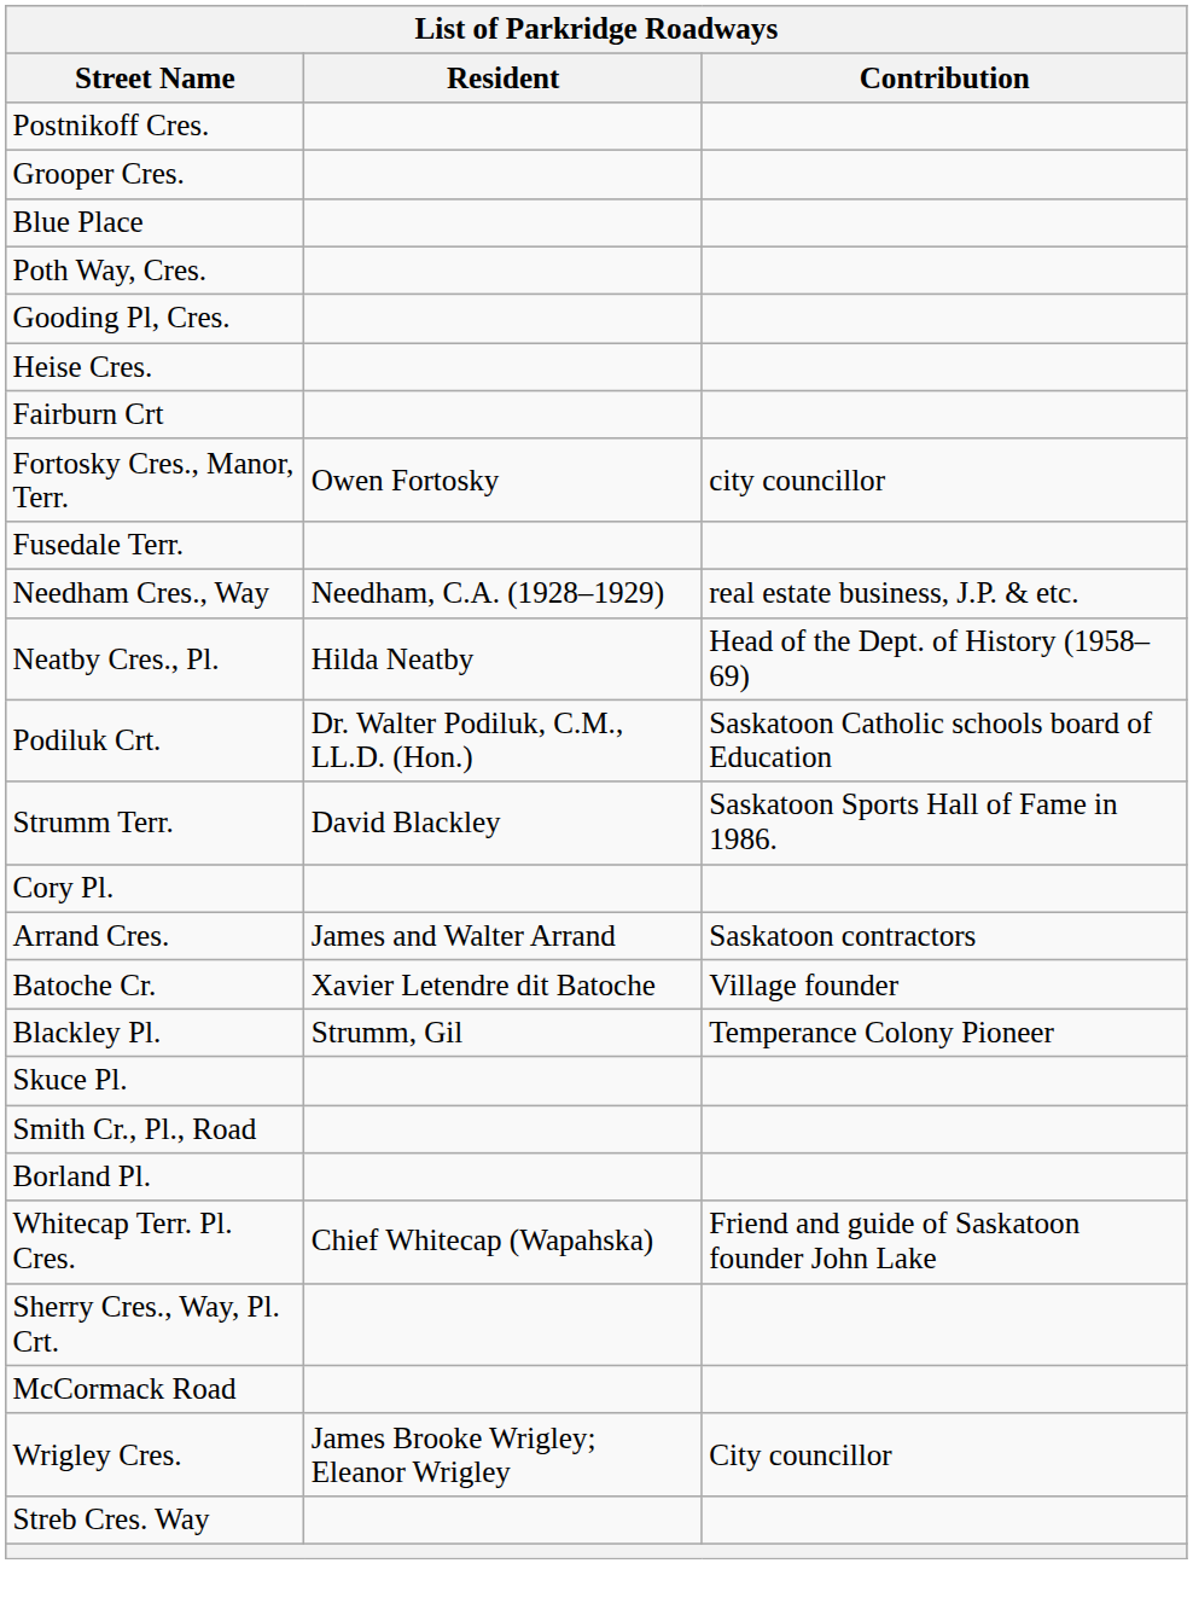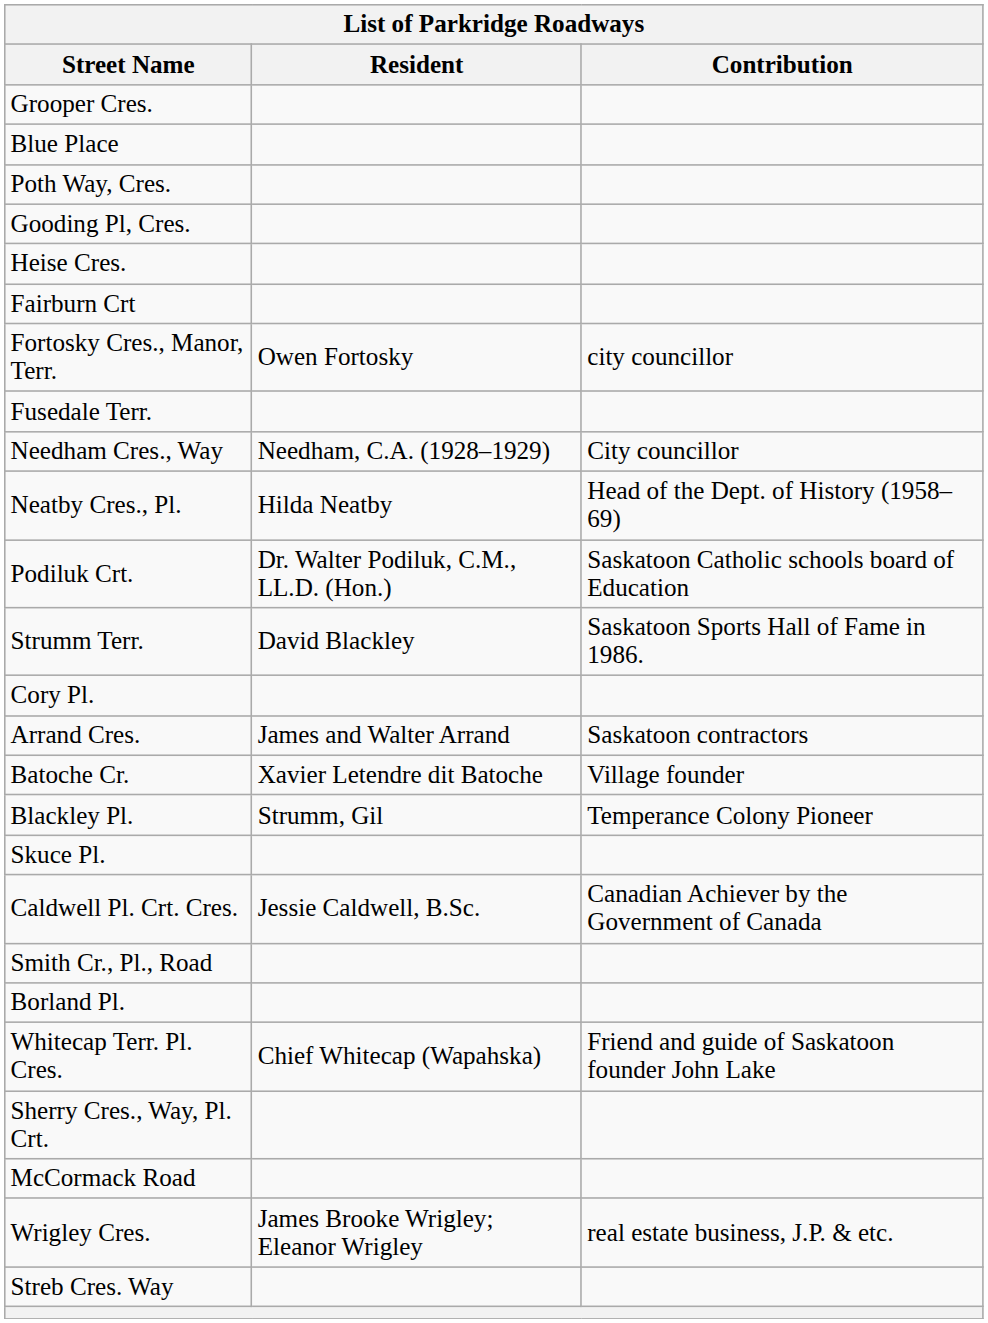- row: Postnikoff Cres.
Needham Cres., Way | Contribution: real estate business, J.P. & etc. -> City councillor
+ row: Caldwell Pl. Crt. Cres. | Jessie Caldwell, B.Sc. | Canadian Achiever by the Government of Canada
Wrigley Cres. | Contribution: City councillor -> real estate business, J.P. & etc.
